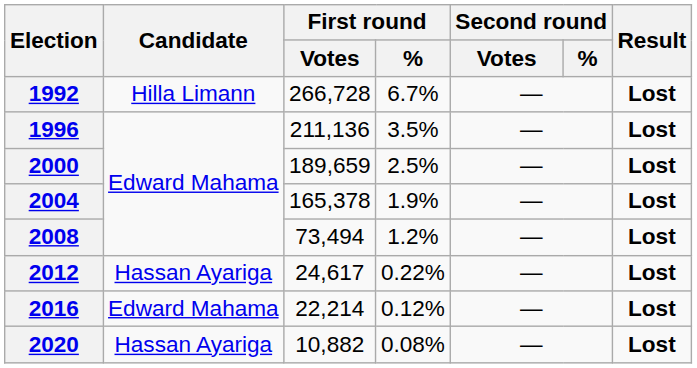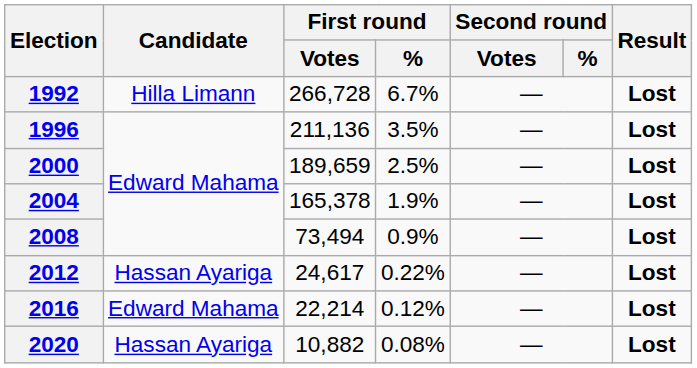2008 | First round / %: 1.2% -> 0.9%
